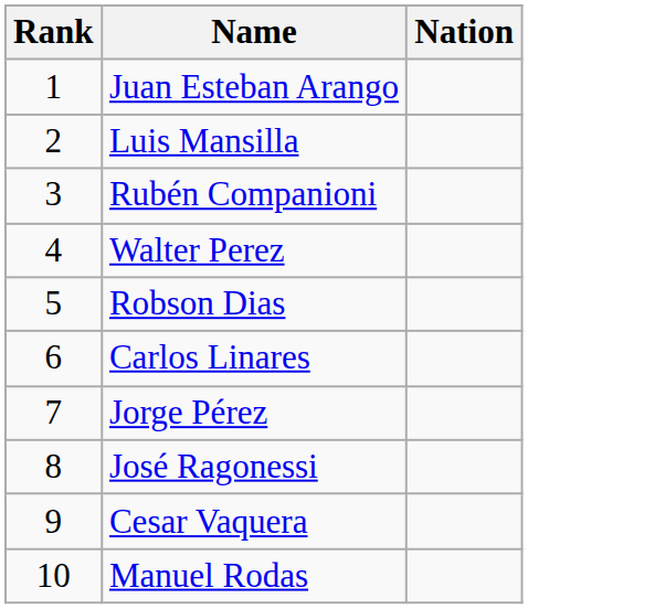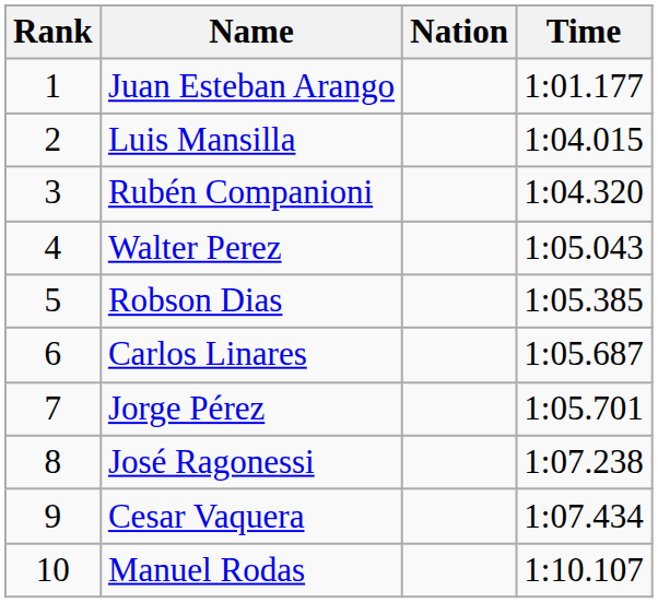+ column: Time | 1:01.177 | 1:04.015 | 1:04.320 | 1:05.043 | 1:05.385 | 1:05.687 | 1:05.701 | 1:07.238 | 1:07.434 | 1:10.107
